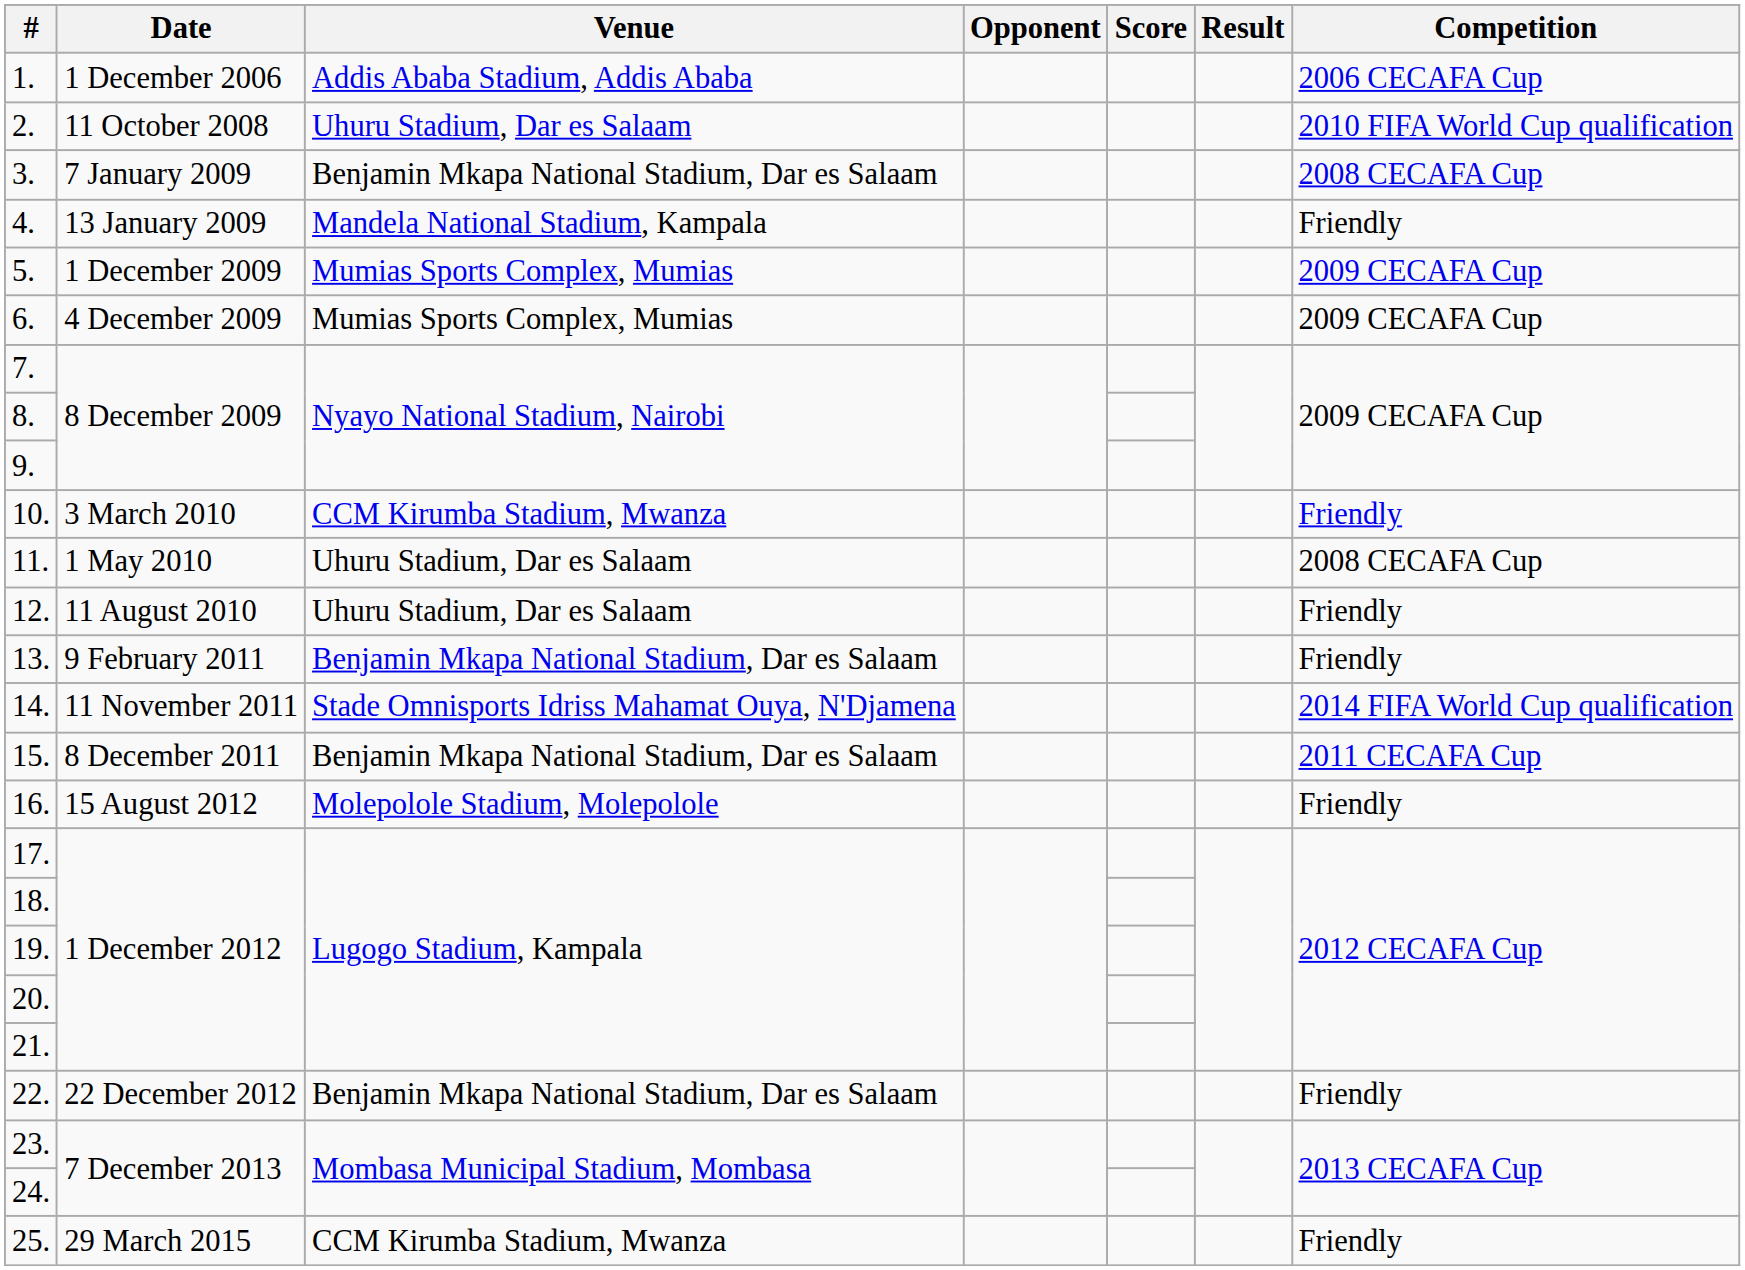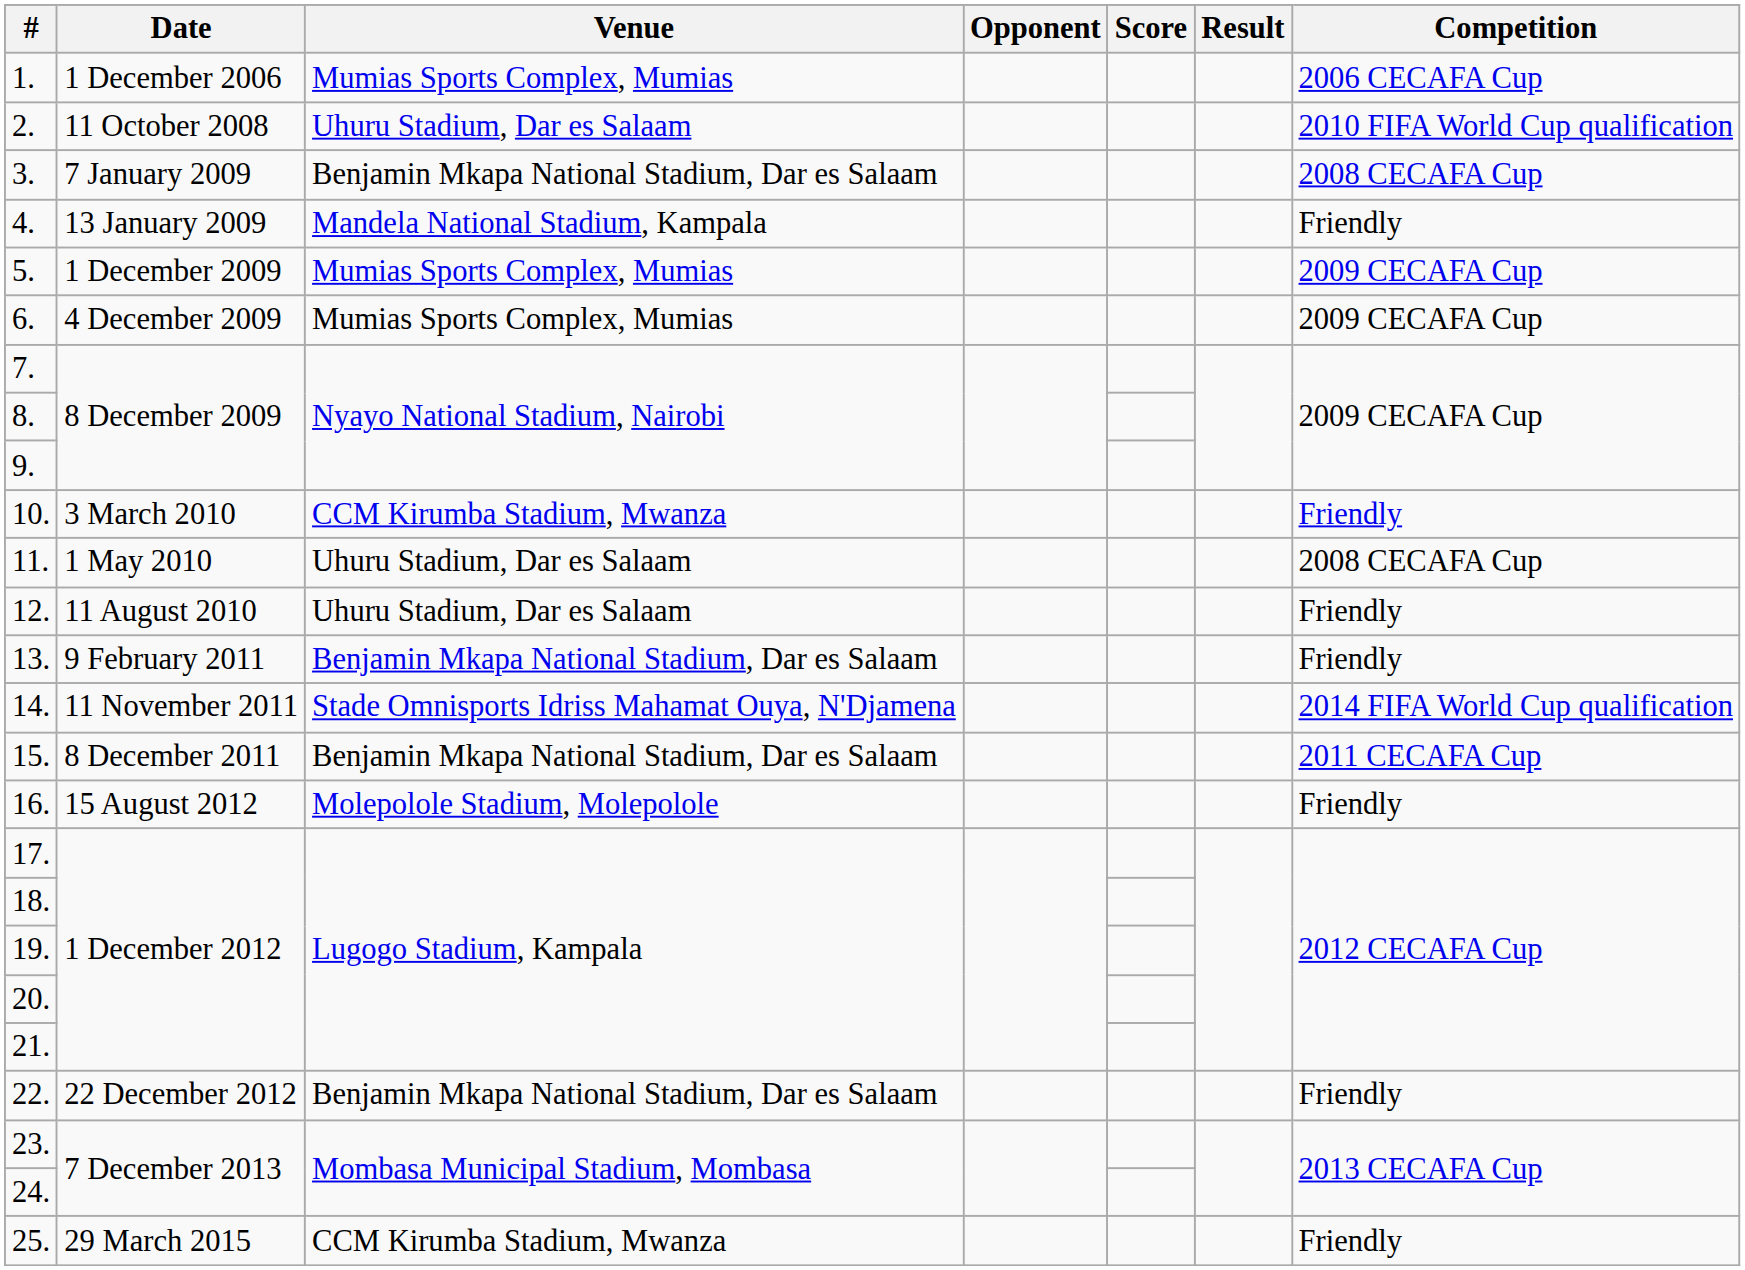1. | Venue: Addis Ababa Stadium, Addis Ababa -> Mumias Sports Complex, Mumias
